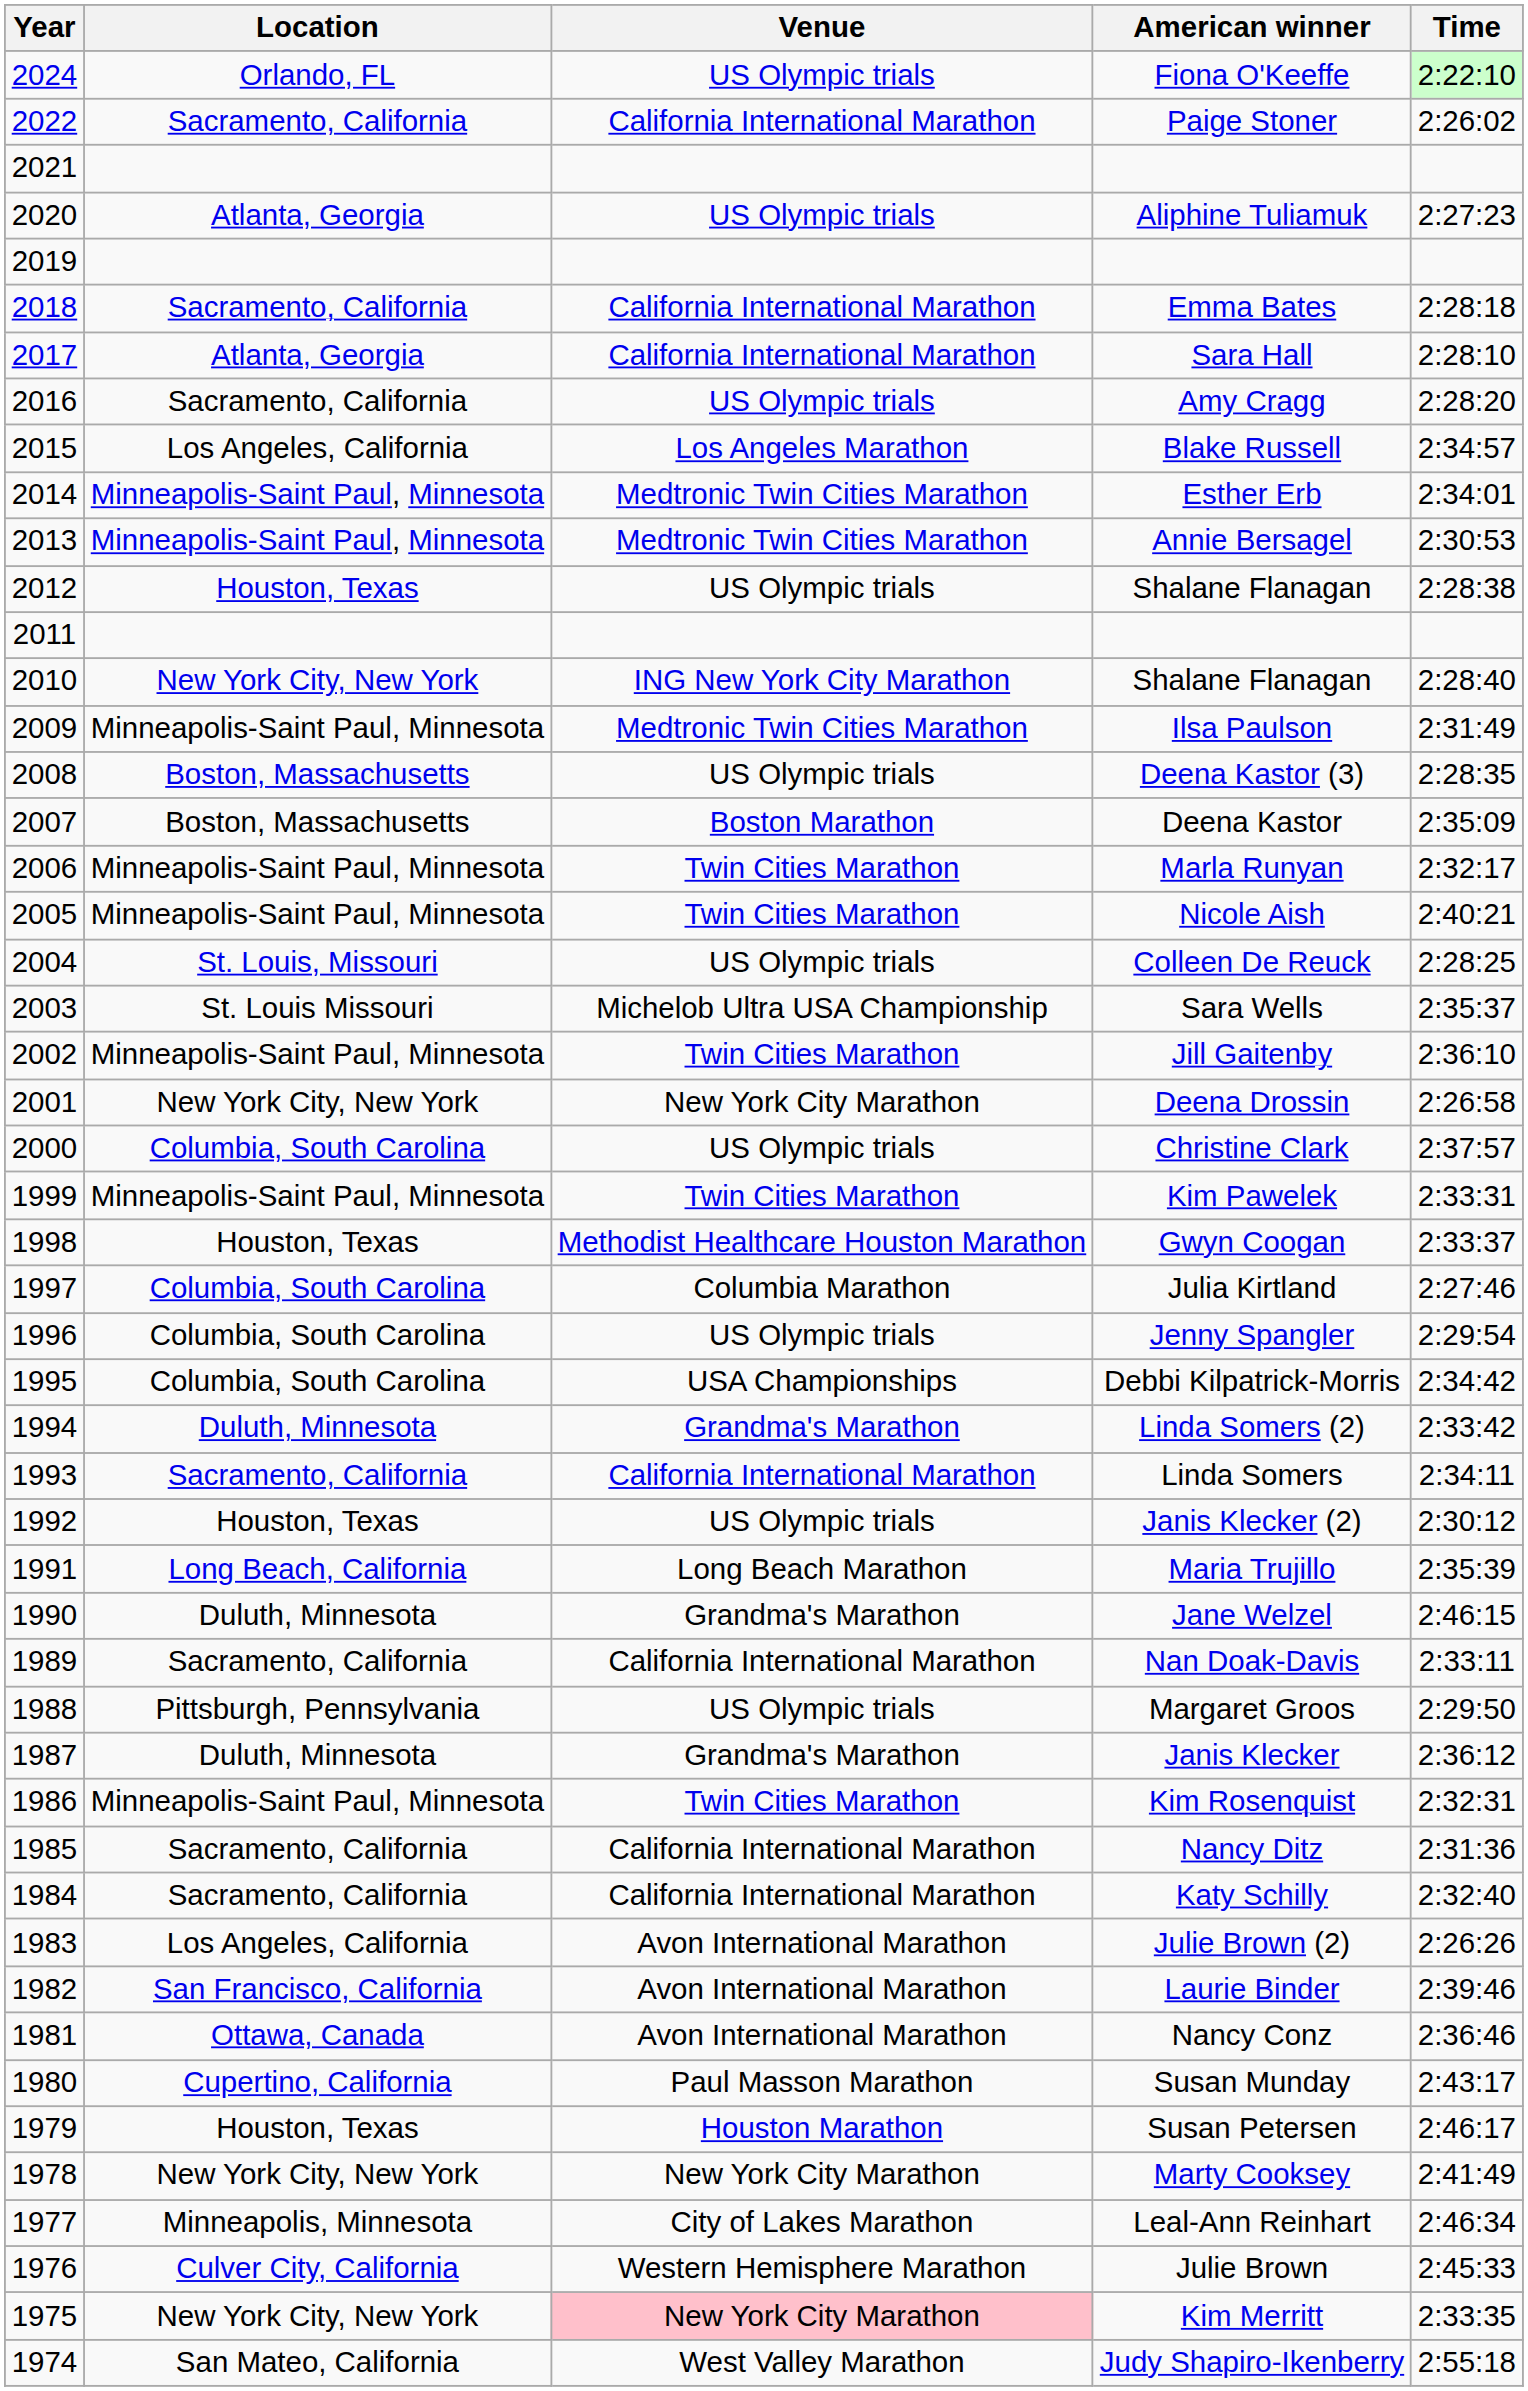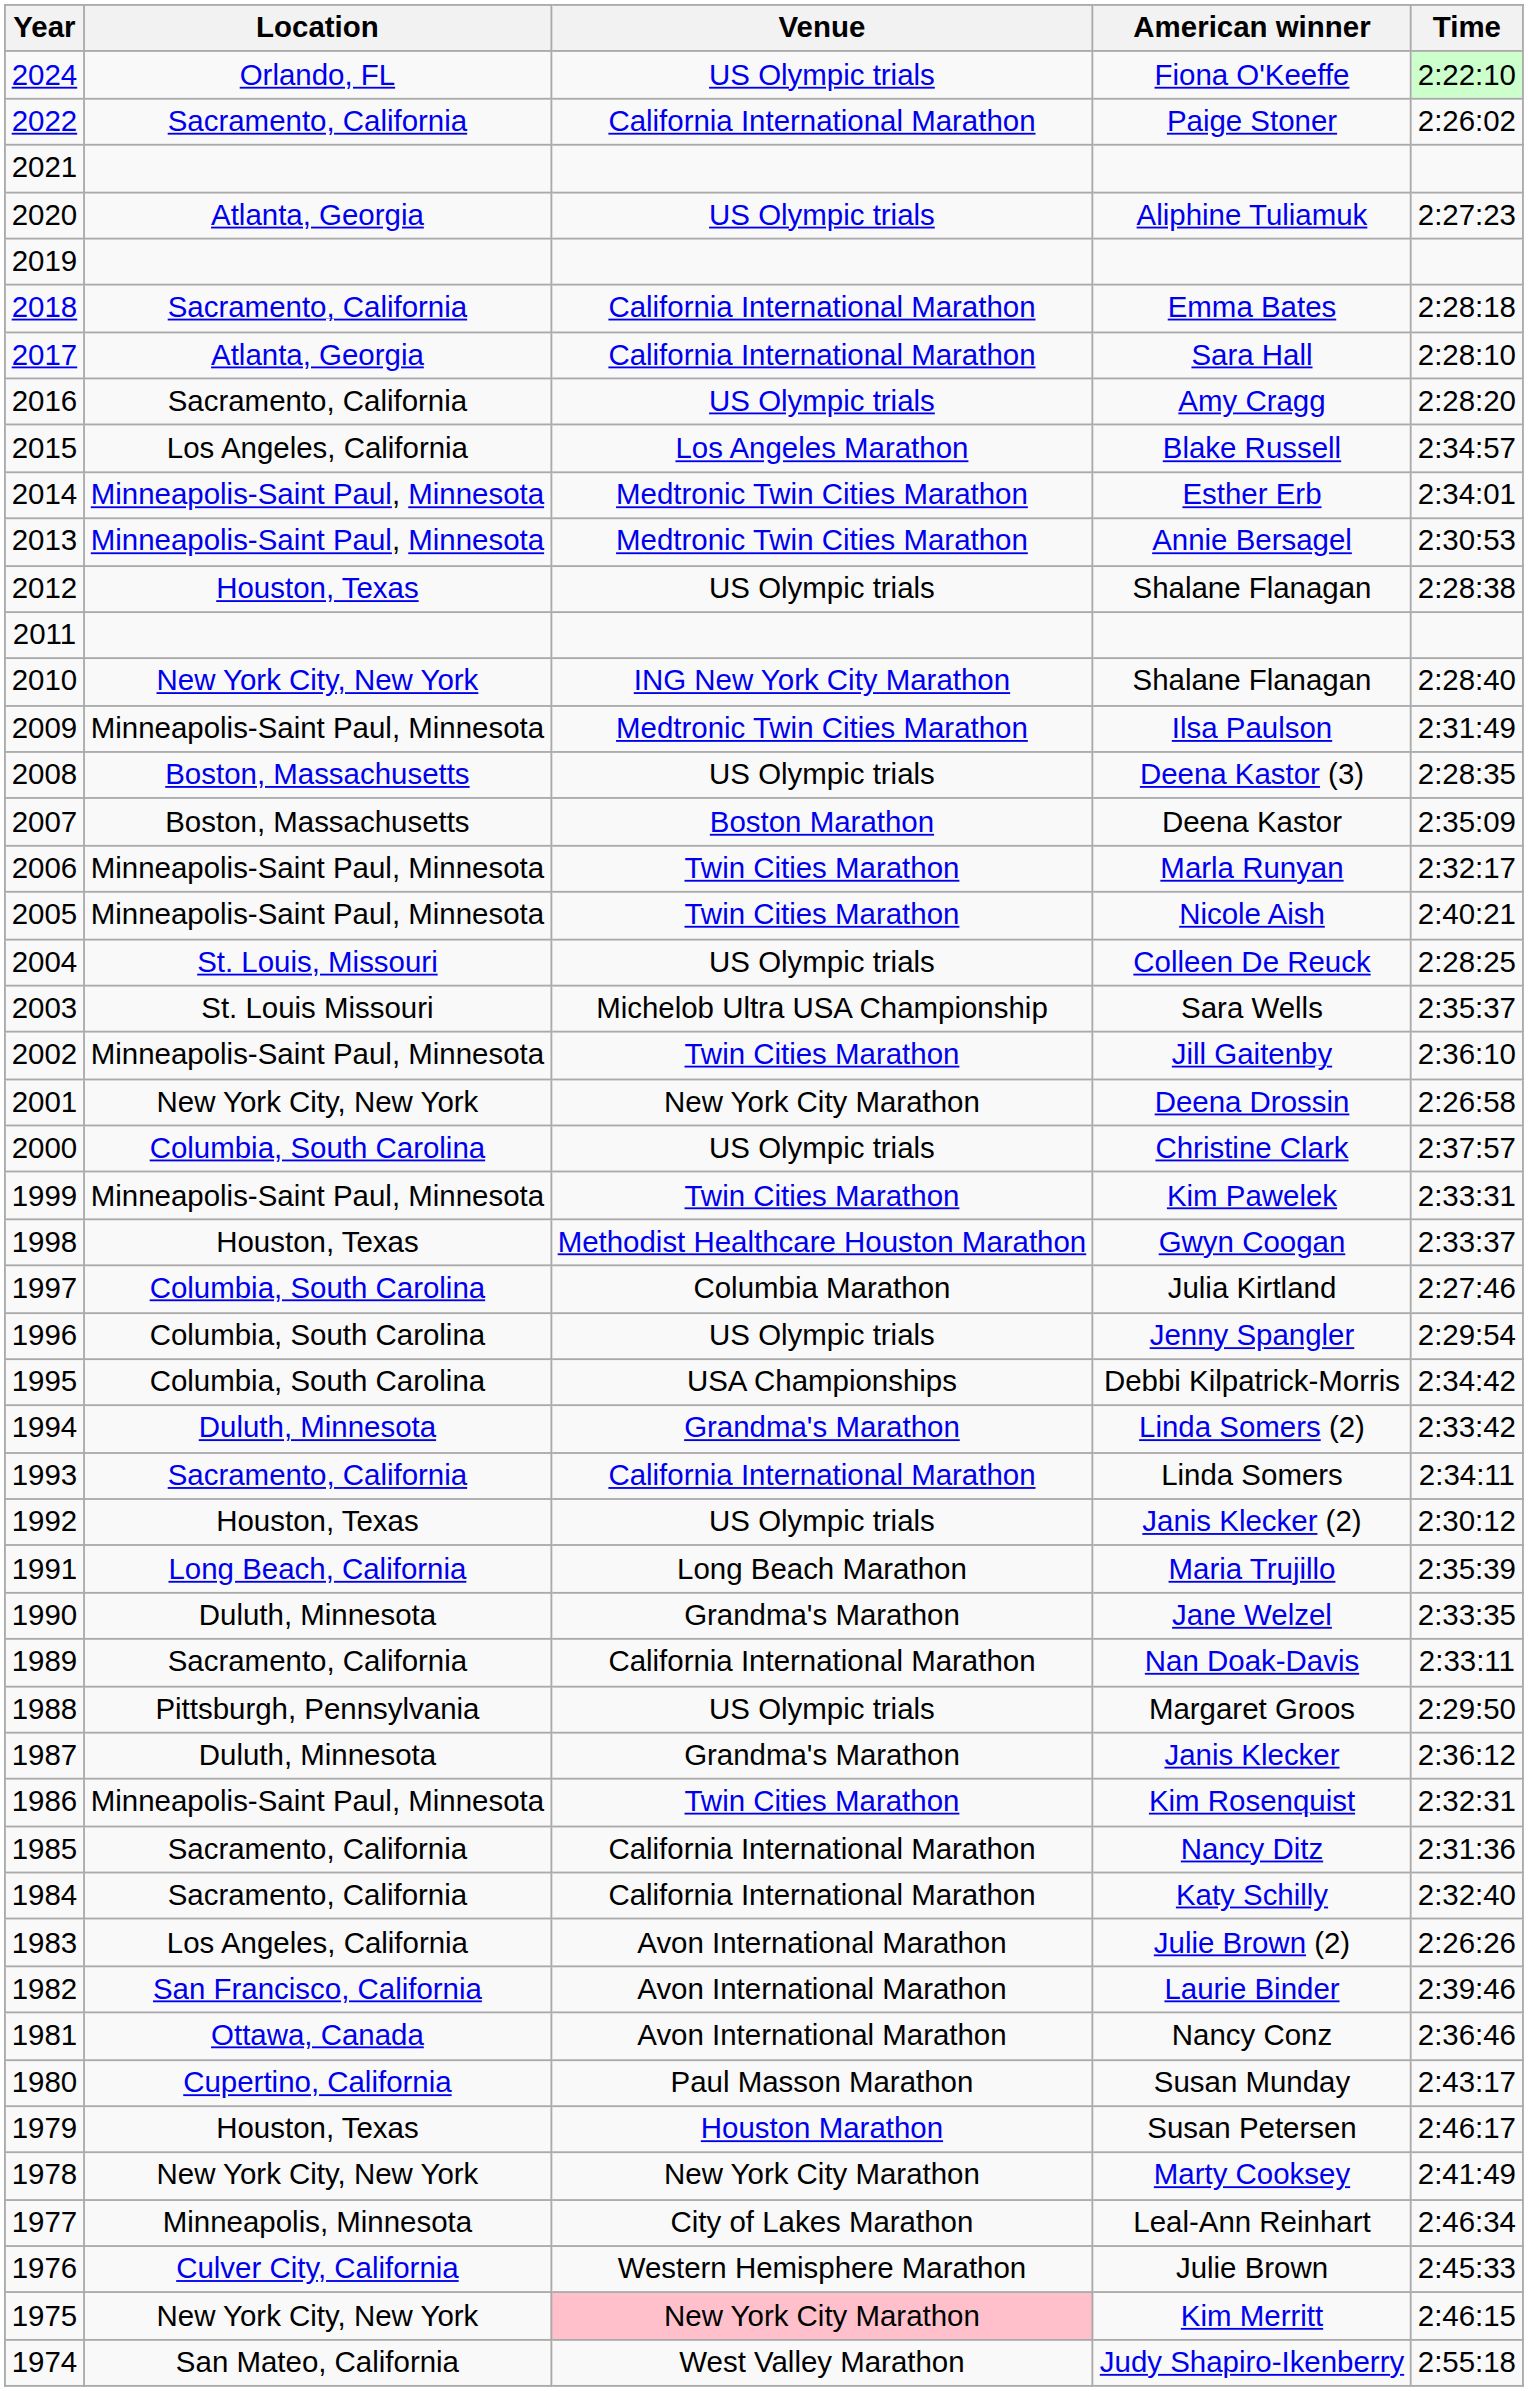Jane Welzel | Time: 2:46:15 -> 2:33:35
Kim Merritt | Time: 2:33:35 -> 2:46:15
